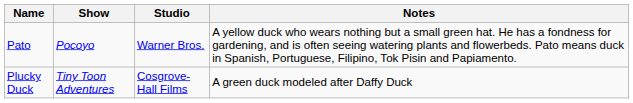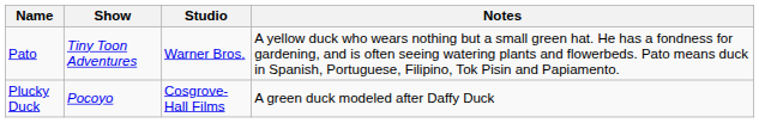Pato | Show: Pocoyo -> Tiny Toon Adventures
Plucky Duck | Show: Tiny Toon Adventures -> Pocoyo
